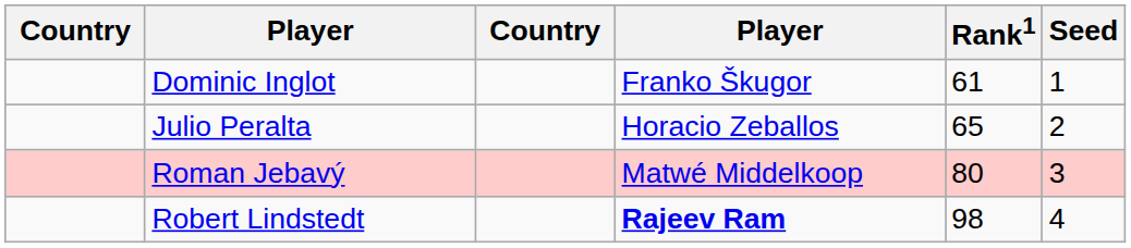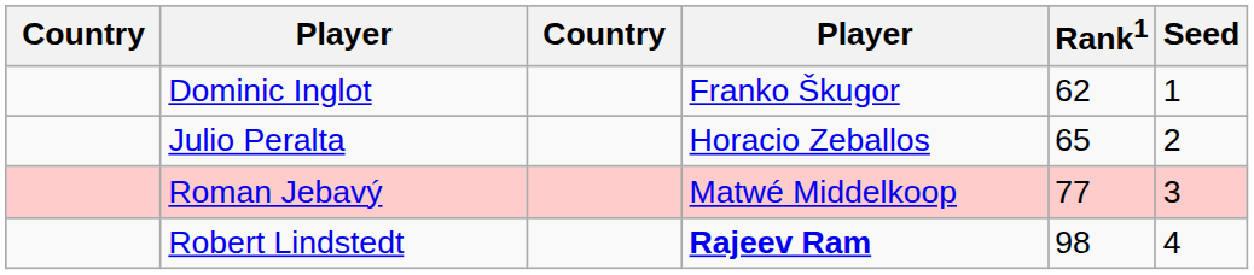Dominic Inglot | Rank1: 61 -> 62
Roman Jebavý | Rank1: 80 -> 77
